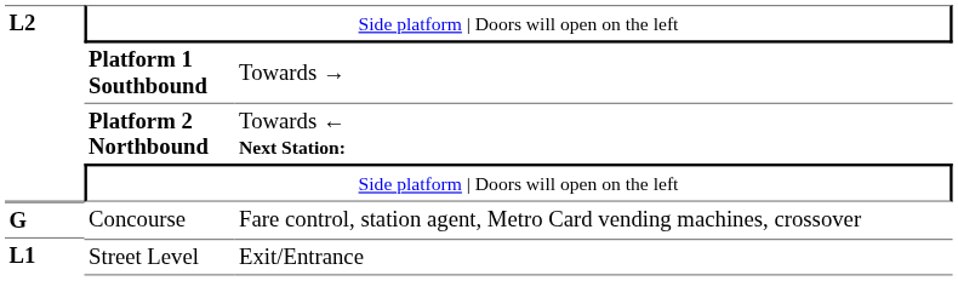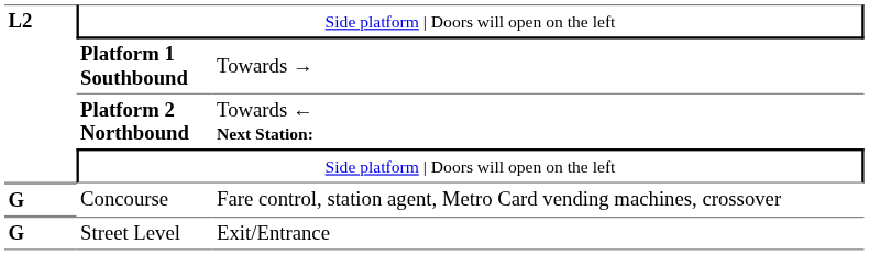Street Level | column 1: L1 -> G
